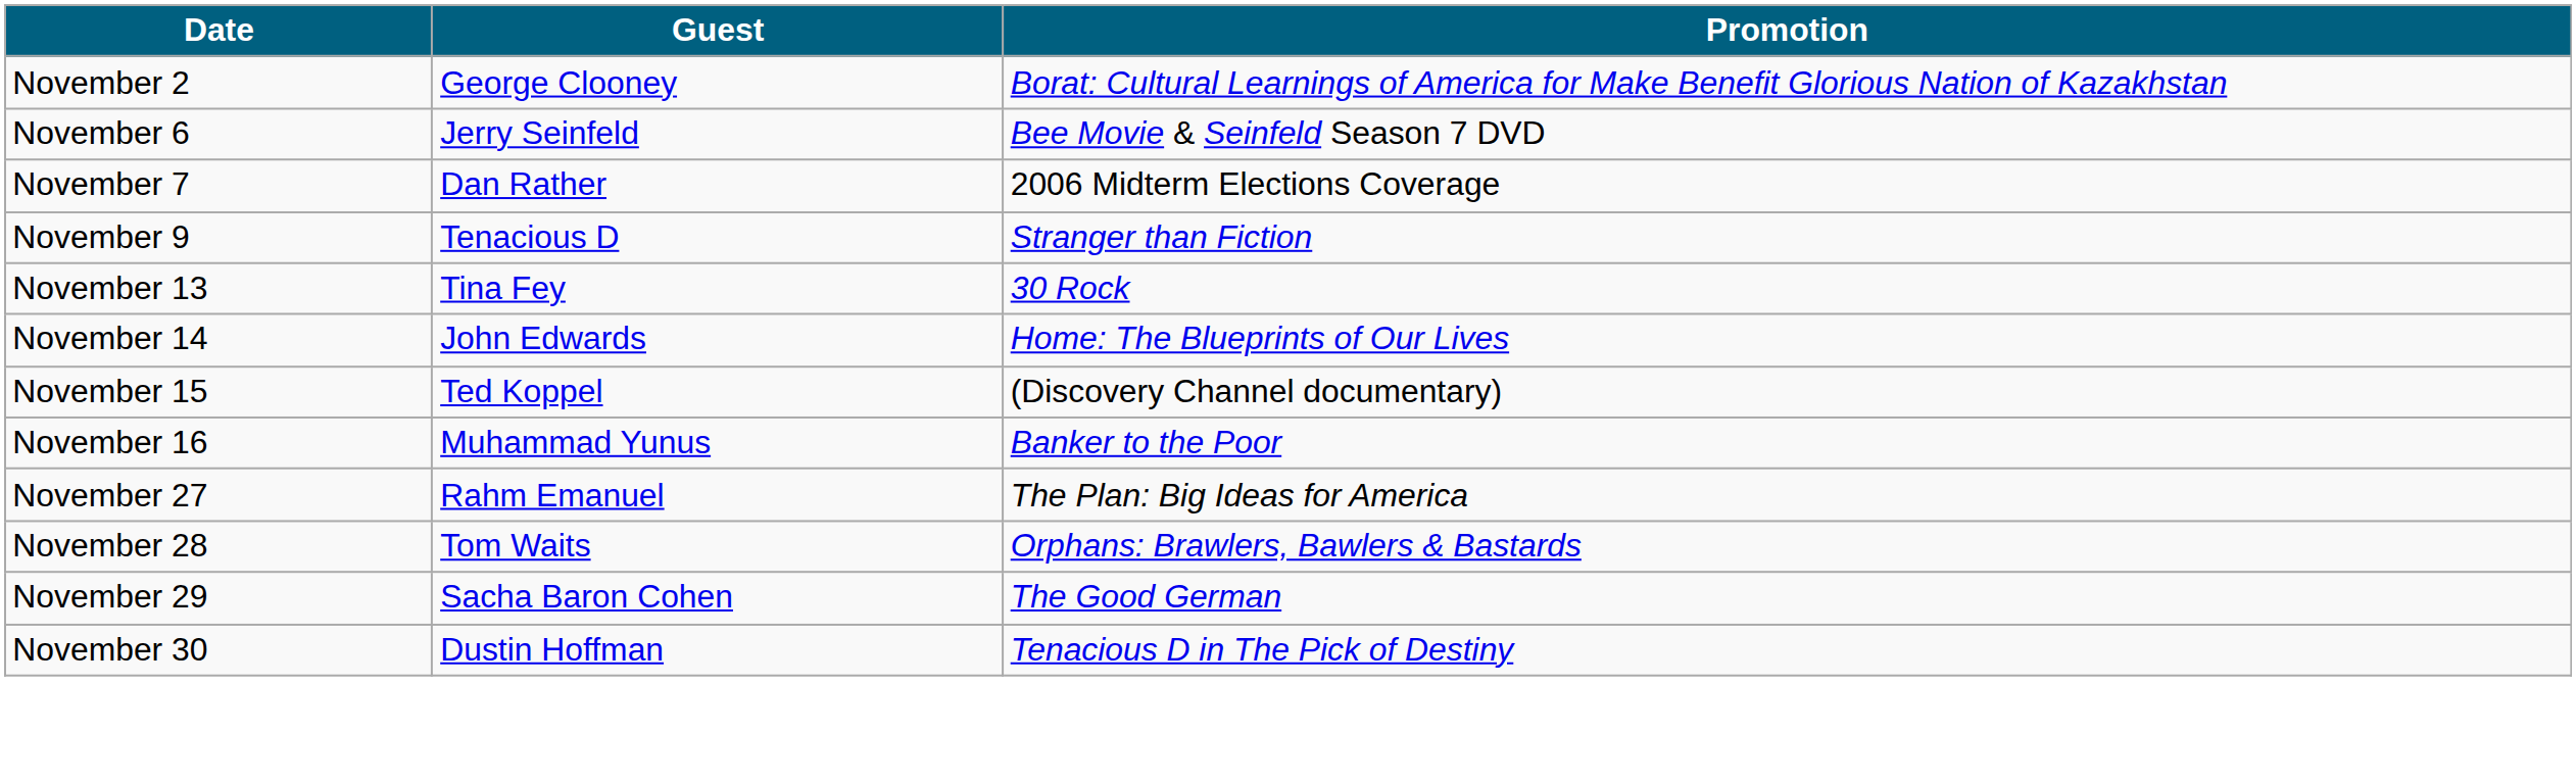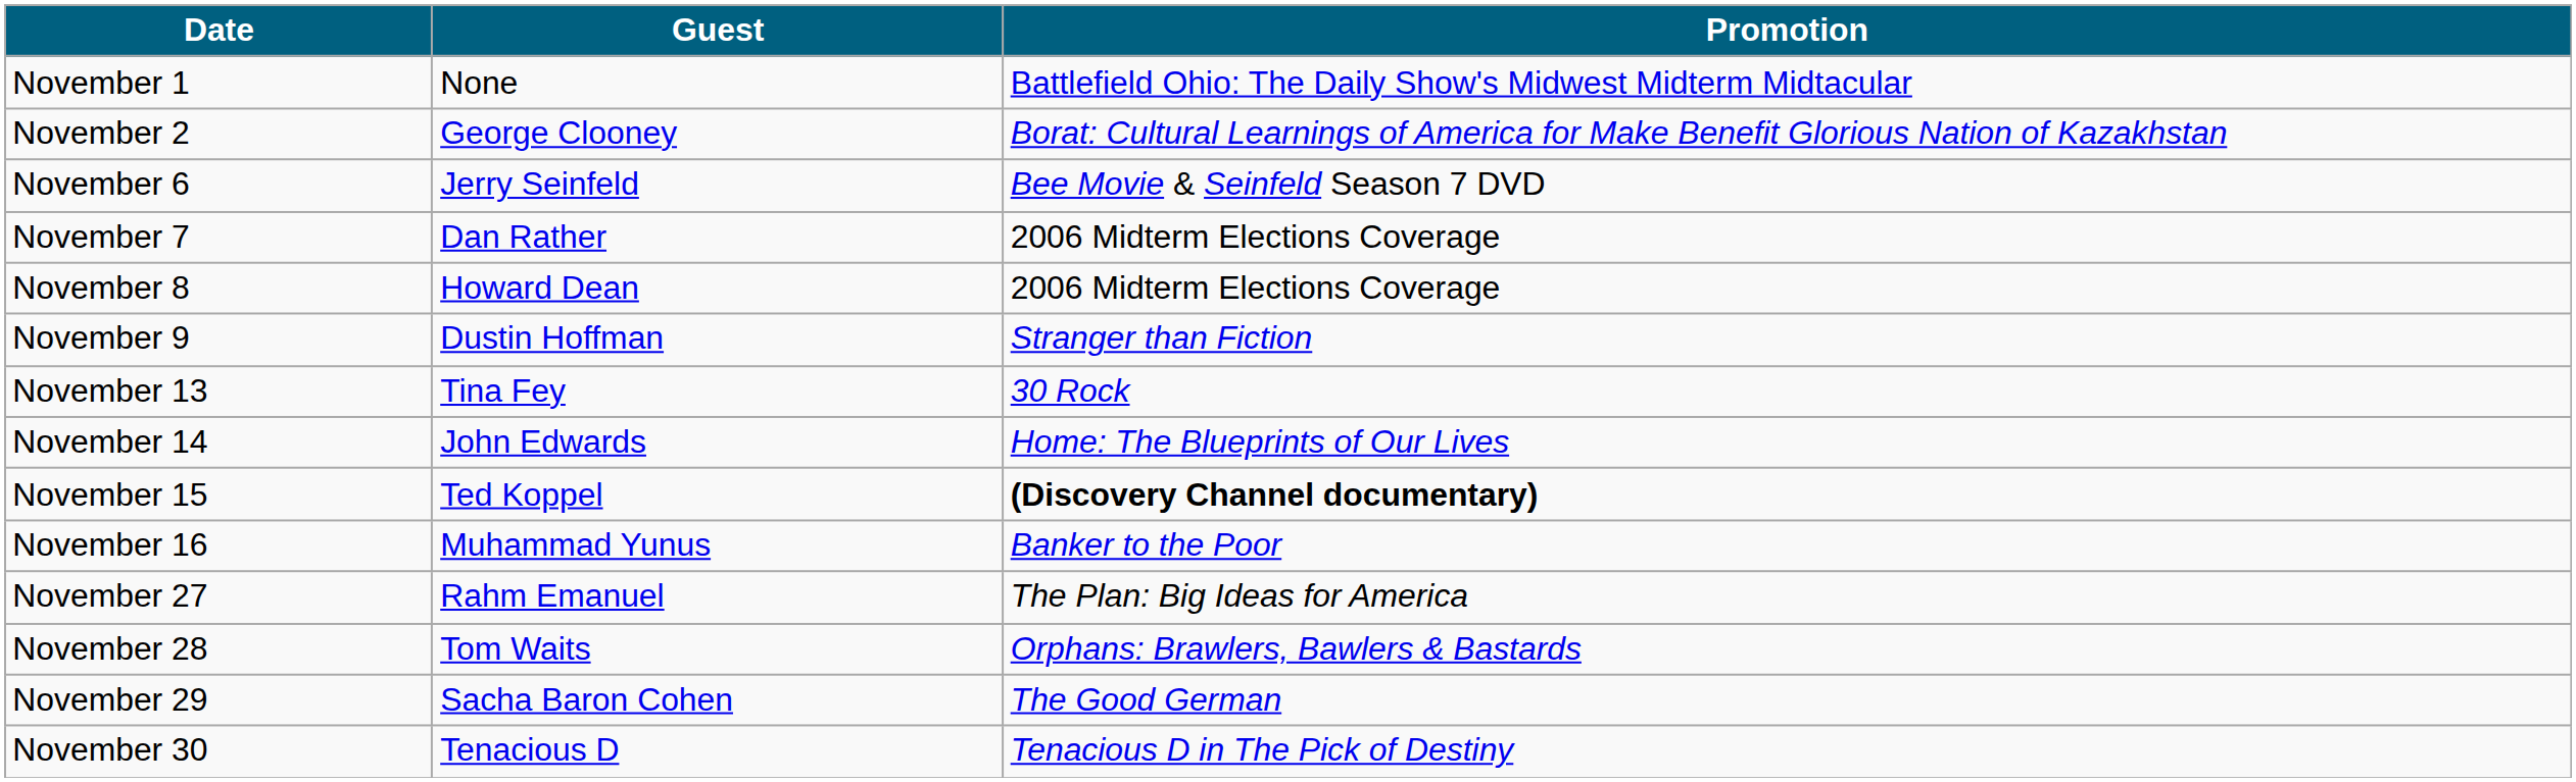+ row: November 1 | None | Battlefield Ohio: The Daily Show's Midwest Midterm Midtacular
+ row: November 8 | Howard Dean | 2006 Midterm Elections Coverage
November 9 | Guest: Tenacious D -> Dustin Hoffman
November 15 | Promotion: normal -> bold
November 30 | Guest: Dustin Hoffman -> Tenacious D
